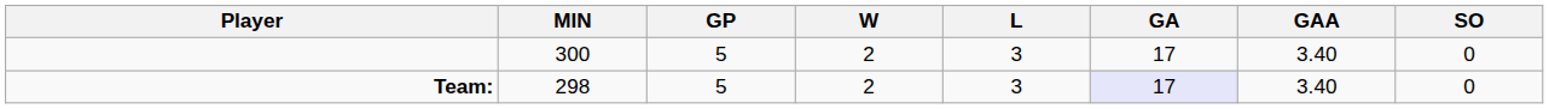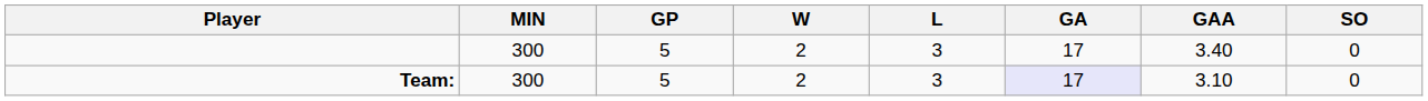Team: | MIN: 298 -> 300
Team: | GAA: 3.40 -> 3.10
